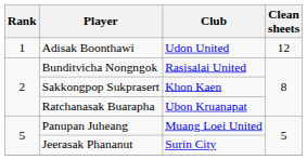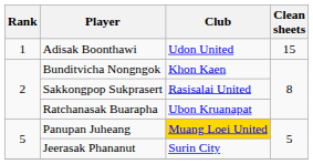Adisak Boonthawi | Clean sheets: 12 -> 15
Bunditvicha Nongngok | Club: Rasisalai United -> Khon Kaen
Sakkongpop Sukprasert | Club: Khon Kaen -> Rasisalai United
Panupan Juheang | Club: no background -> gold background
